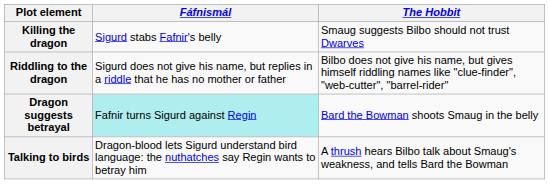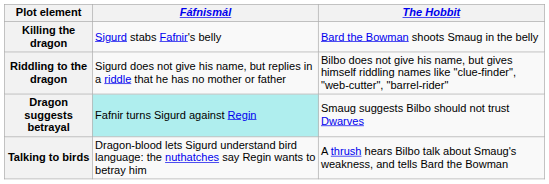Killing the dragon | The Hobbit: Smaug suggests Bilbo should not trust Dwarves -> Bard the Bowman shoots Smaug in the belly
Dragon suggests betrayal | The Hobbit: Bard the Bowman shoots Smaug in the belly -> Smaug suggests Bilbo should not trust Dwarves
